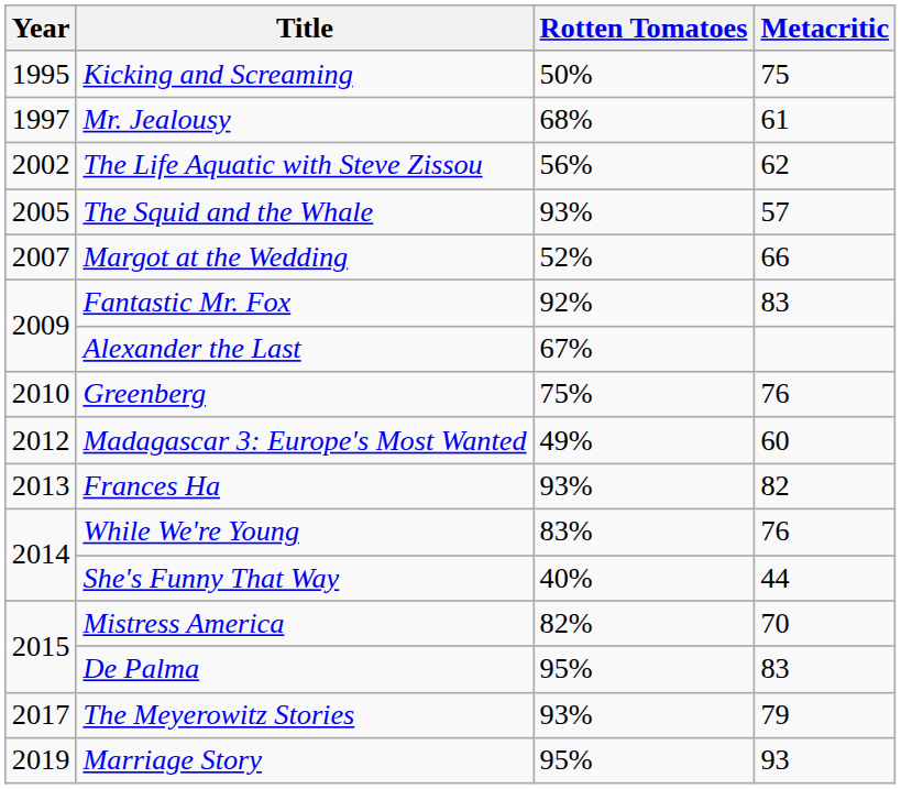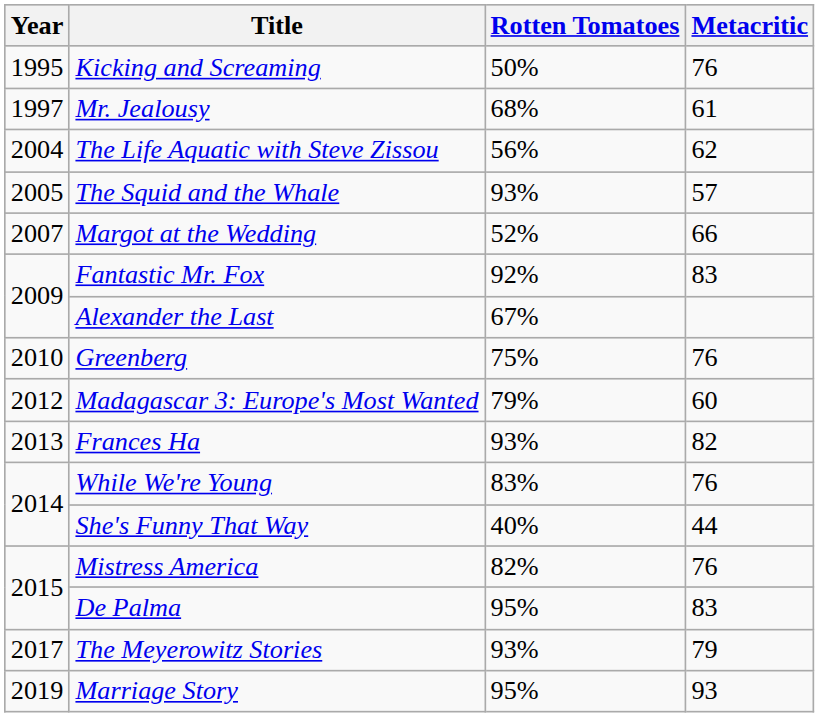Kicking and Screaming | Metacritic: 75 -> 76
The Life Aquatic with Steve Zissou | Year: 2002 -> 2004
Madagascar 3: Europe's Most Wanted | Rotten Tomatoes: 49% -> 79%
Mistress America | Metacritic: 70 -> 76
